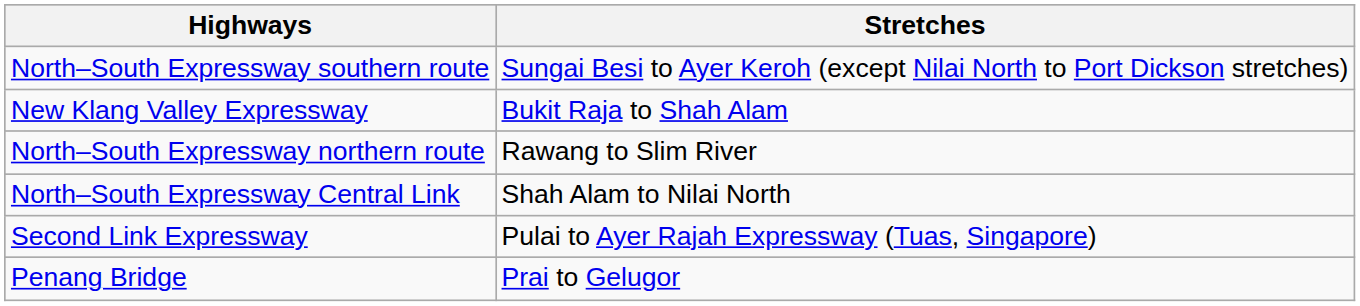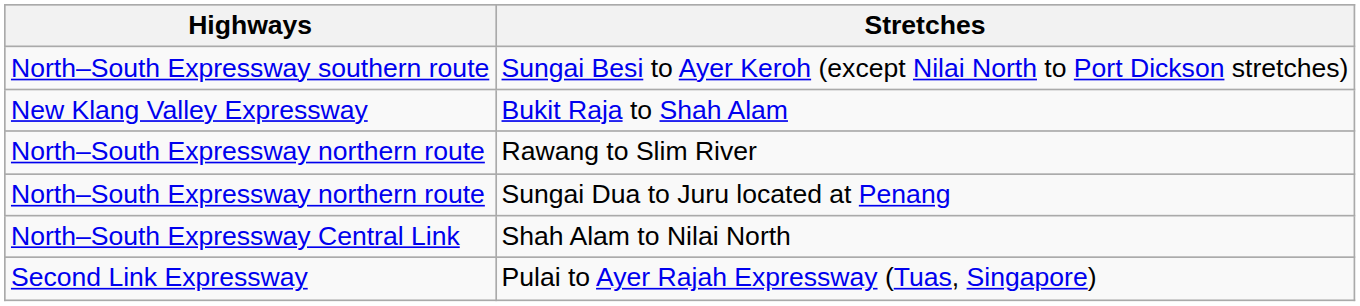+ row: North–South Expressway northern route | Sungai Dua to Juru located at Penang
- row: Penang Bridge | Prai to Gelugor
